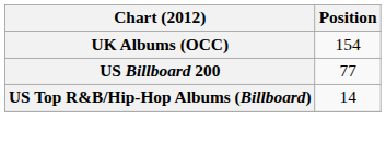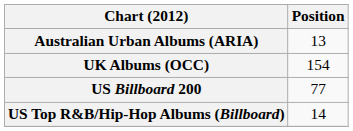+ row: Australian Urban Albums (ARIA) | 13
